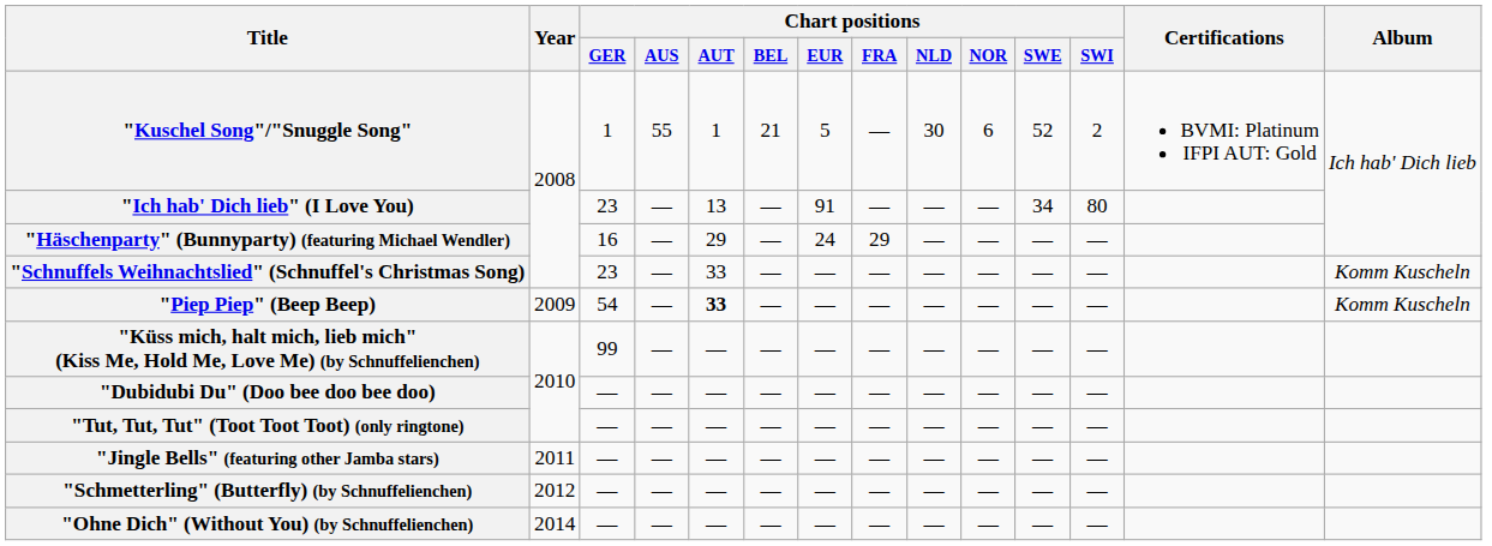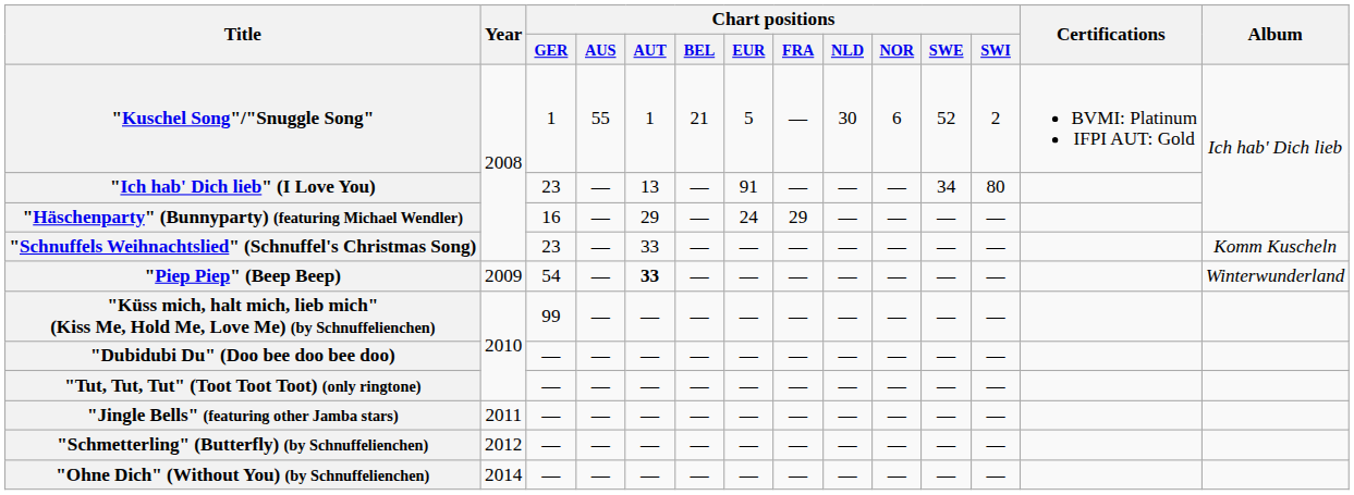"Piep Piep" (Beep Beep) | Album: Komm Kuscheln -> Winterwunderland
